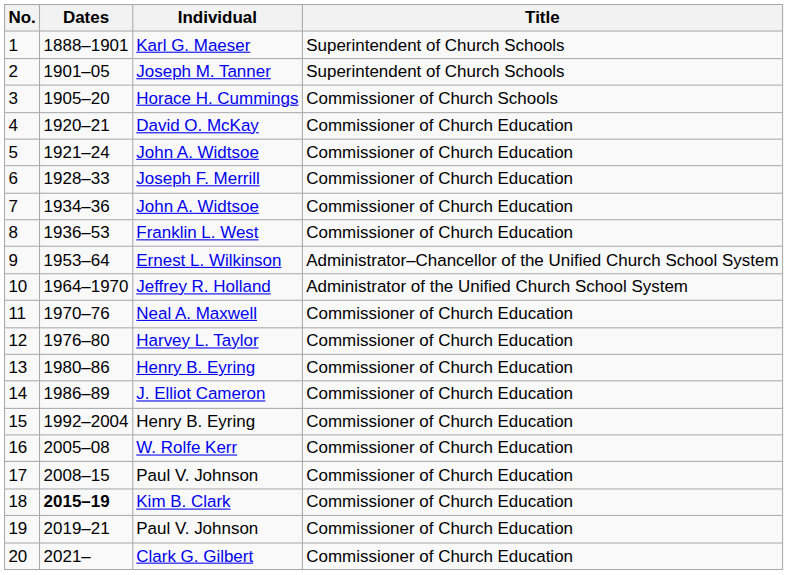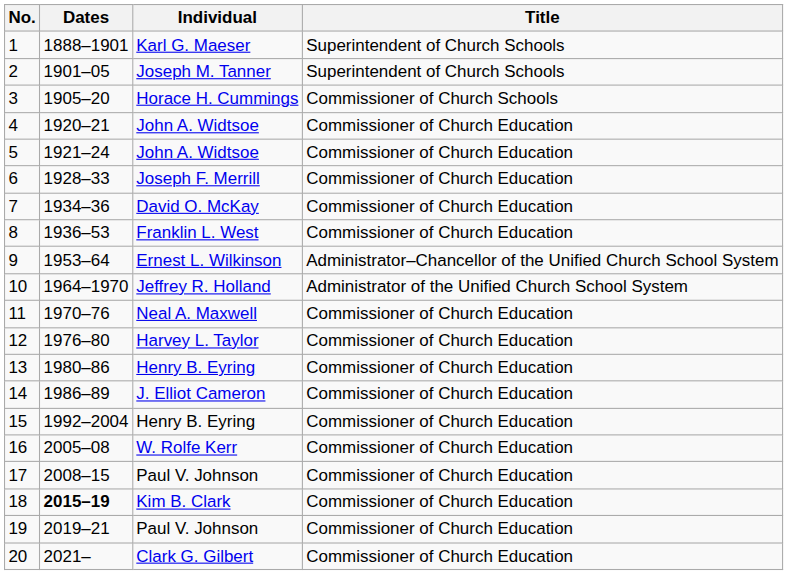4 | Individual: David O. McKay -> John A. Widtsoe
7 | Individual: John A. Widtsoe -> David O. McKay
